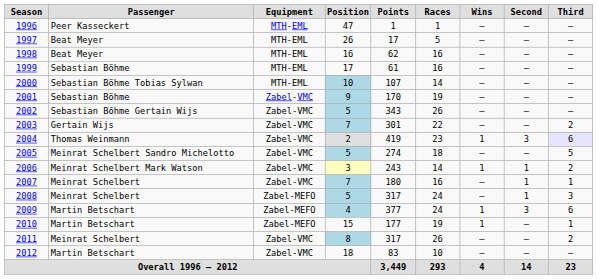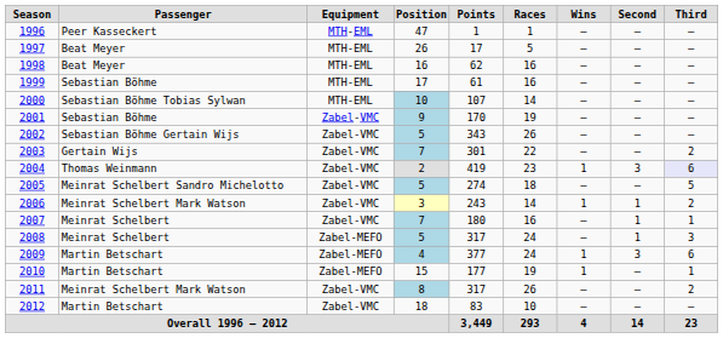2011 | Passenger: Meinrat Schelbert -> Meinrat Schelbert Mark Watson
